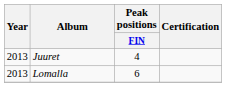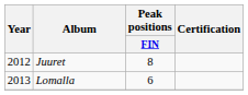Juuret | Year: 2013 -> 2012
Juuret | Peak positions / FIN: 4 -> 8
